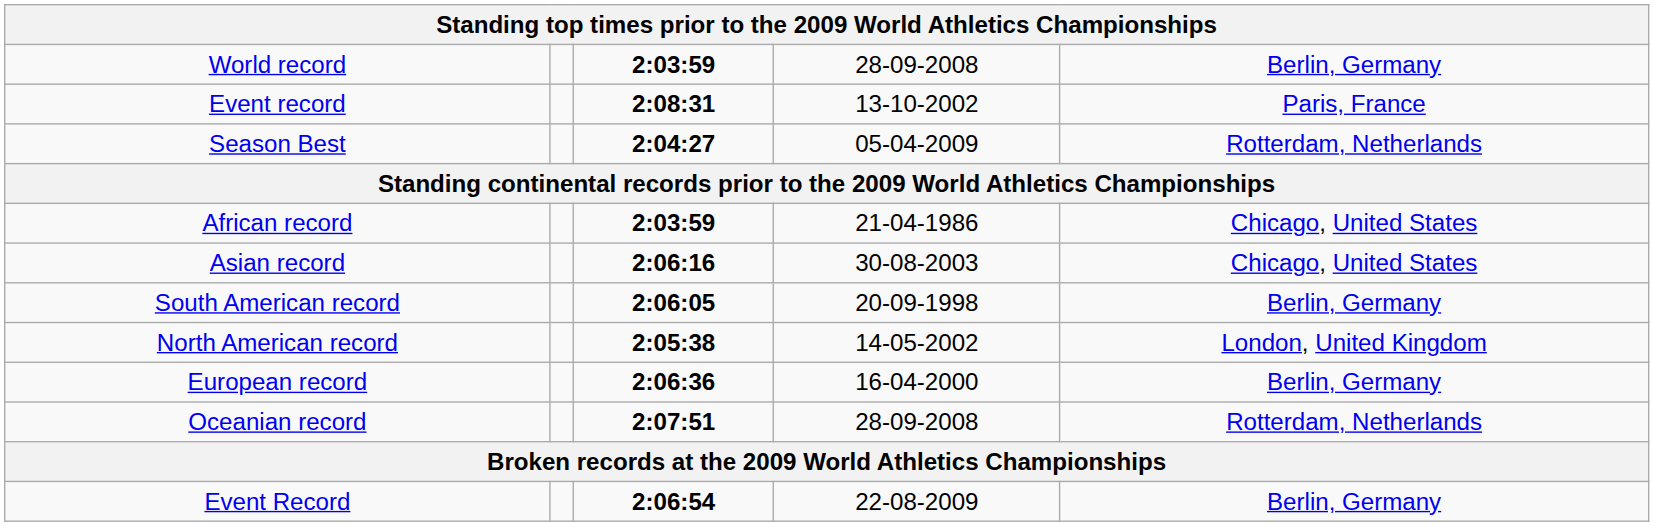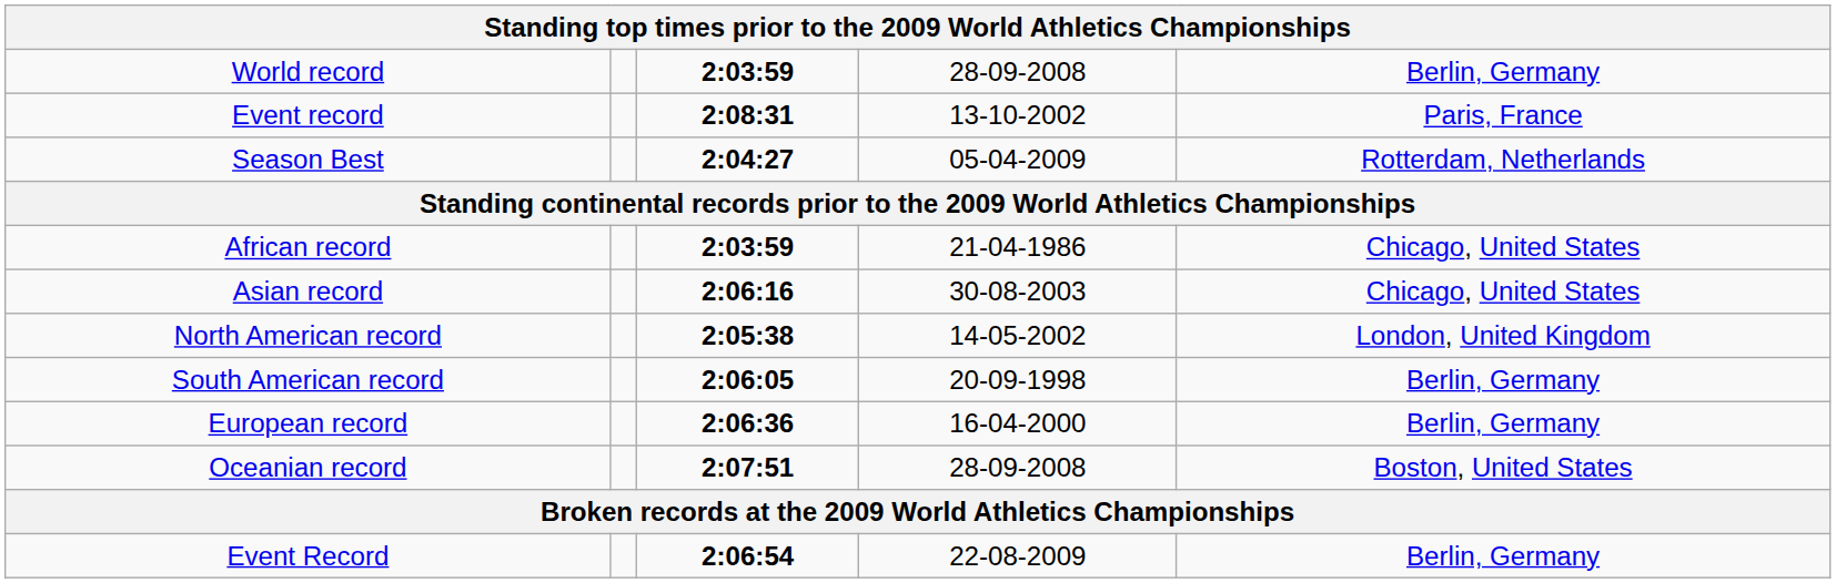rows swapped: North American record <-> South American record
Oceanian record | column 5: Rotterdam, Netherlands -> Boston, United States
